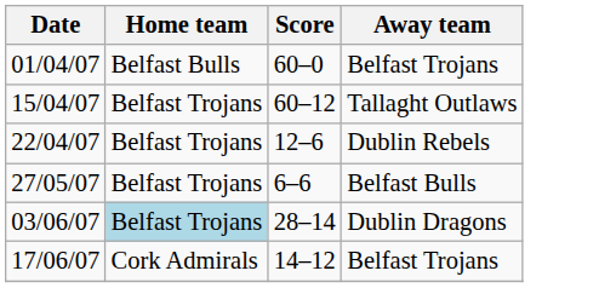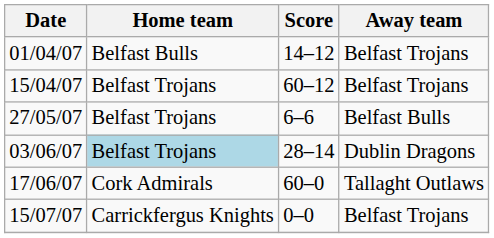01/04/07 | Score: 60–0 -> 14–12
15/04/07 | Away team: Tallaght Outlaws -> Belfast Trojans
- row: 22/04/07 | Belfast Trojans | 12–6 | Dublin Rebels
17/06/07 | Score: 14–12 -> 60–0
17/06/07 | Away team: Belfast Trojans -> Tallaght Outlaws
+ row: 15/07/07 | Carrickfergus Knights | 0–0 | Belfast Trojans
